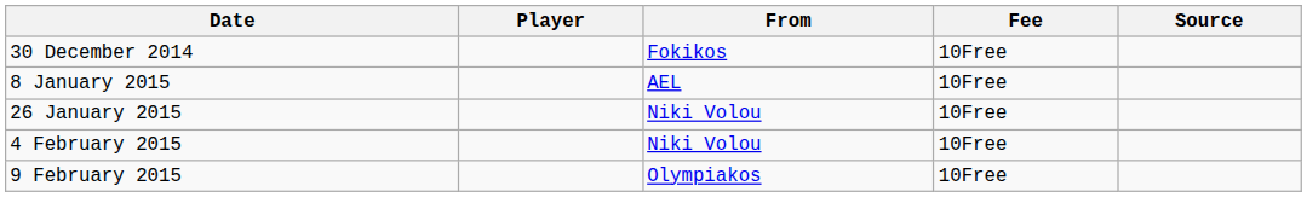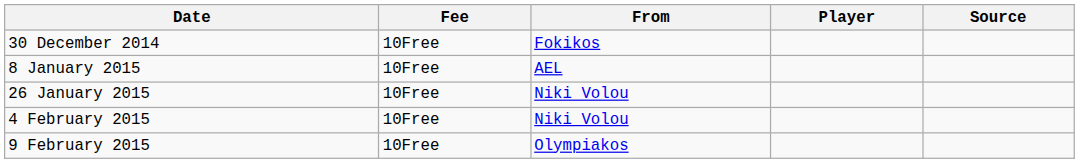columns swapped: Player <-> Fee
